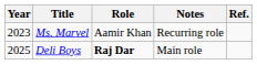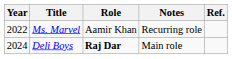Ms. Marvel | Year: 2023 -> 2022
Deli Boys | Year: 2025 -> 2024
